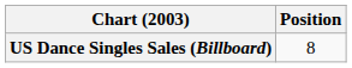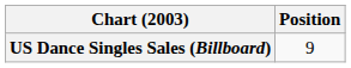US Dance Singles Sales (Billboard) | Position: 8 -> 9
